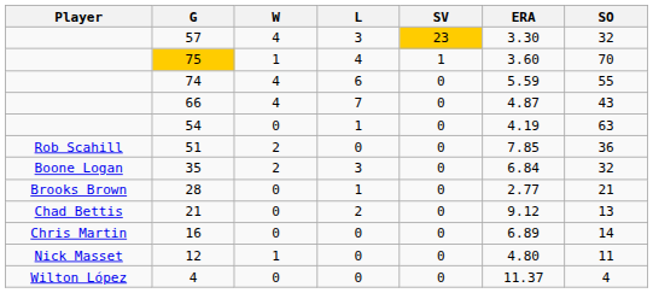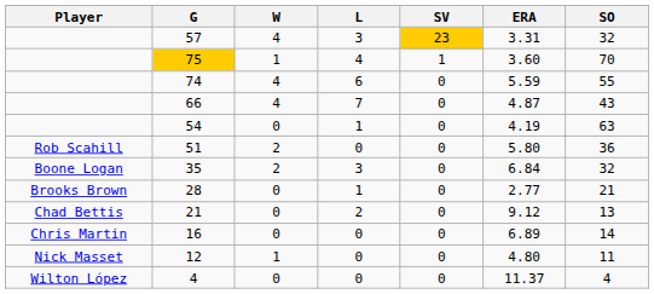57 | ERA: 3.30 -> 3.31
51 | ERA: 7.85 -> 5.80
